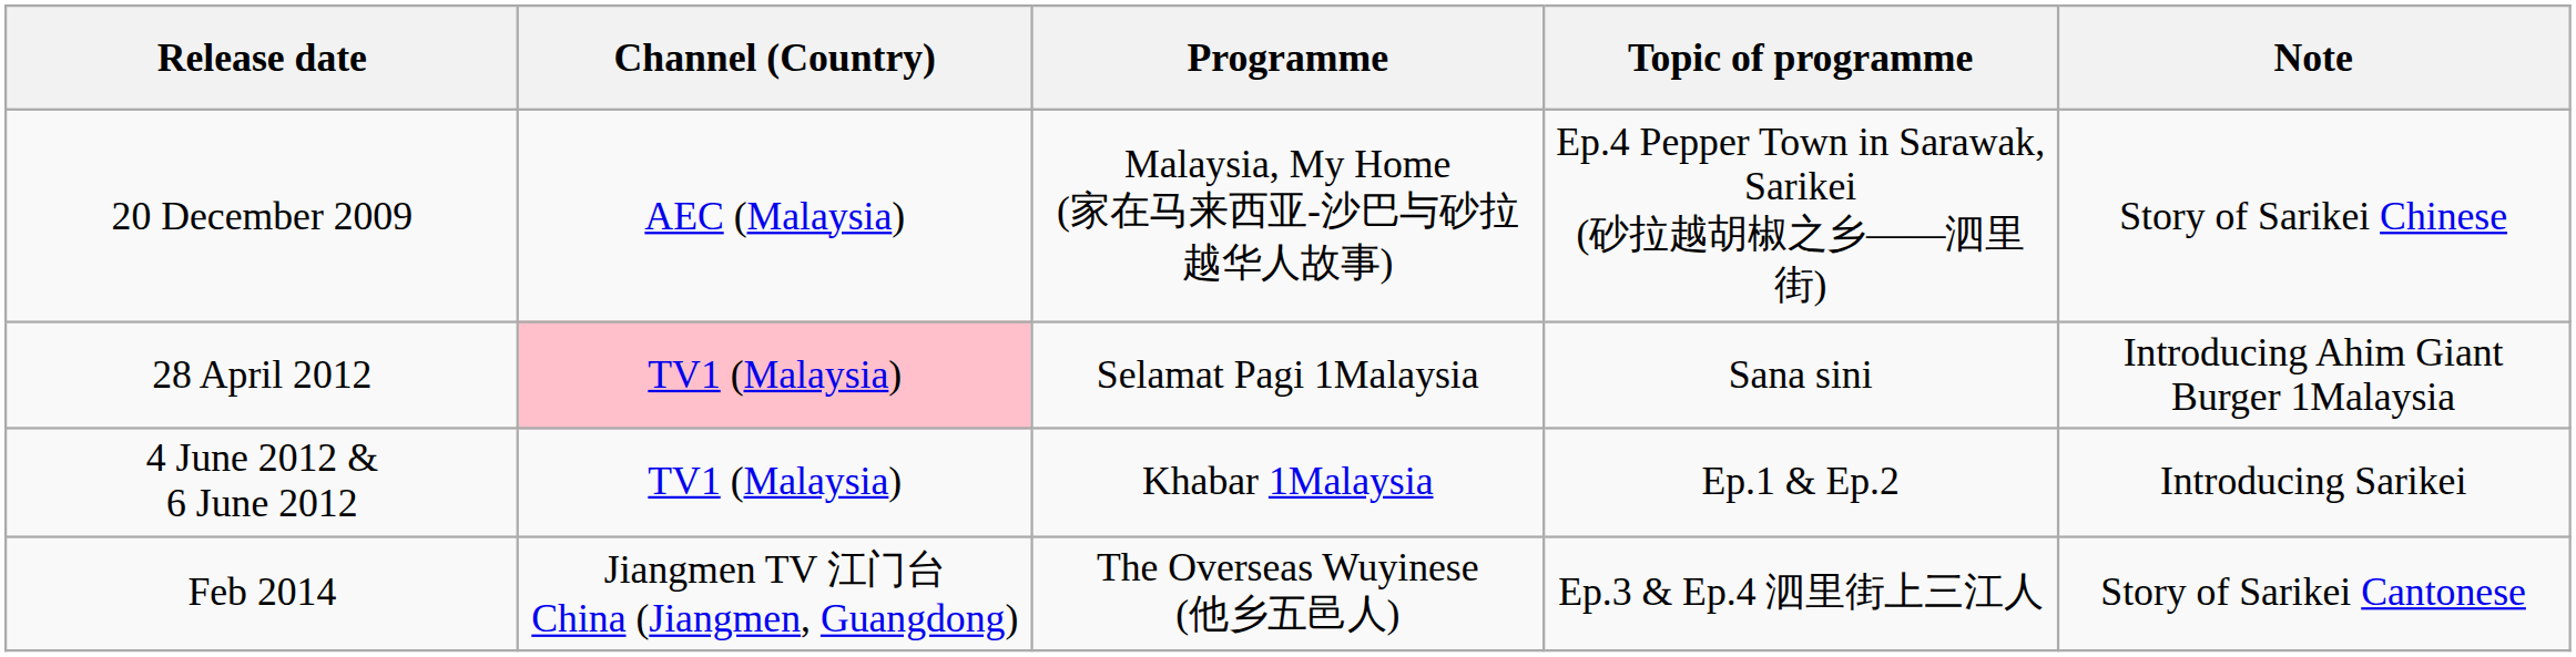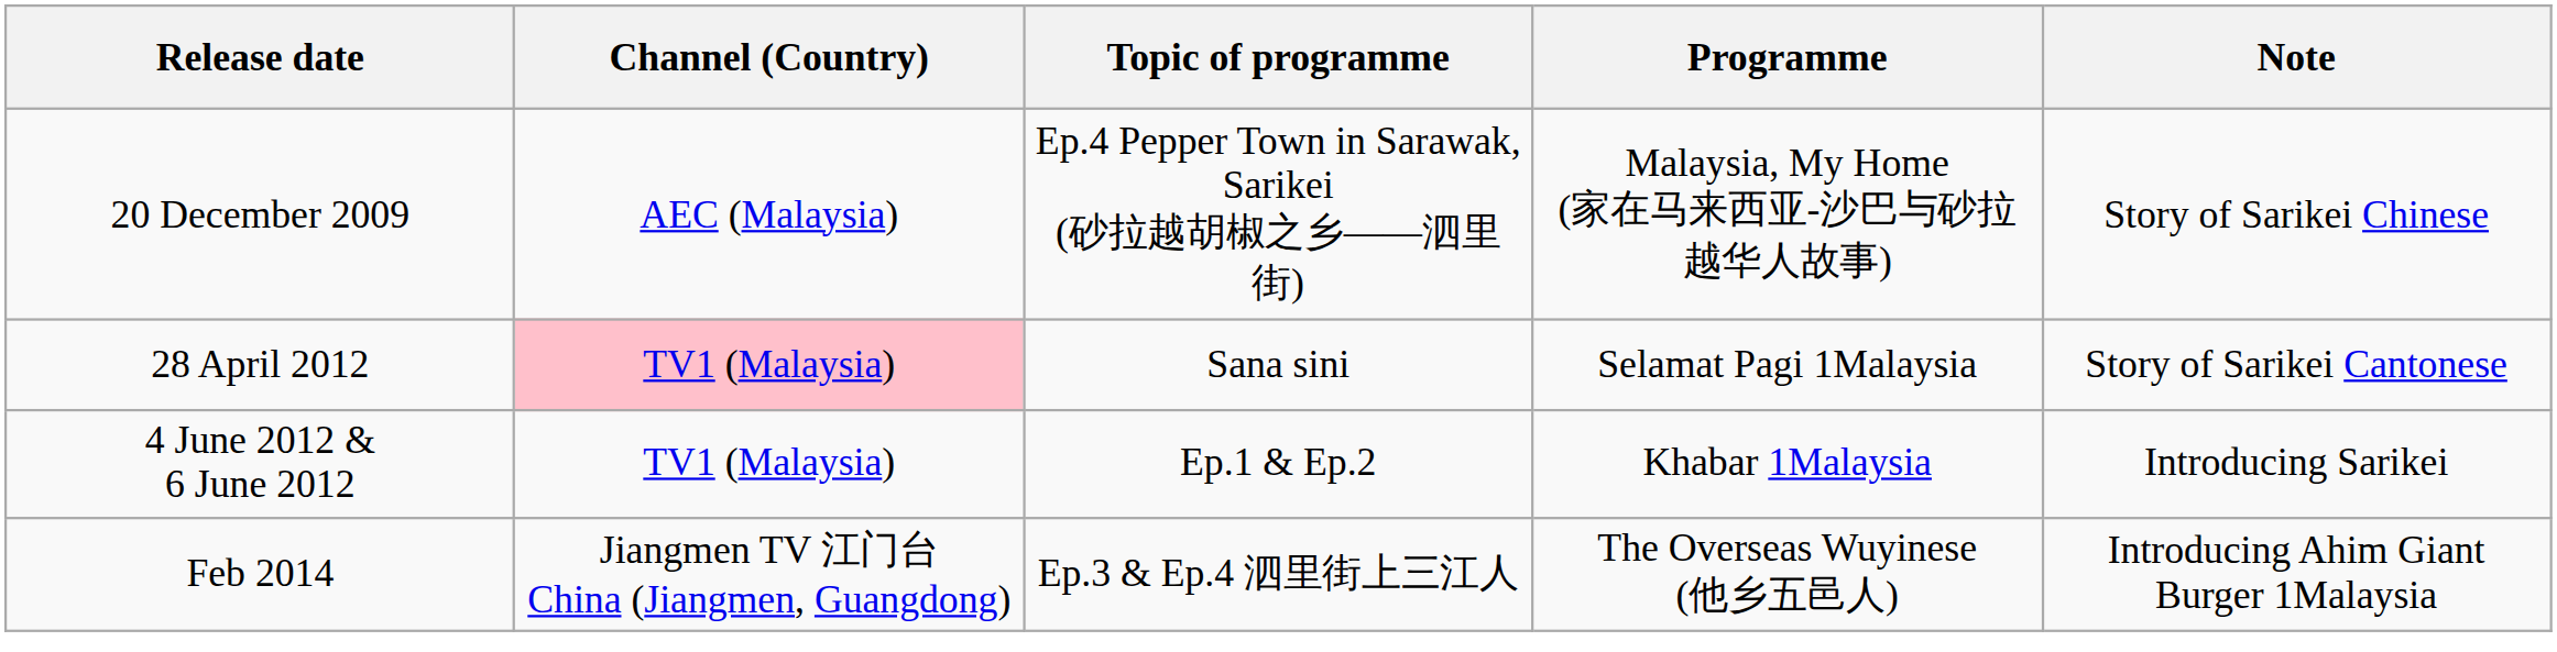columns swapped: Programme <-> Topic of programme
28 April 2012 | Note: Introducing Ahim Giant Burger 1Malaysia -> Story of Sarikei Cantonese
Feb 2014 | Note: Story of Sarikei Cantonese -> Introducing Ahim Giant Burger 1Malaysia
